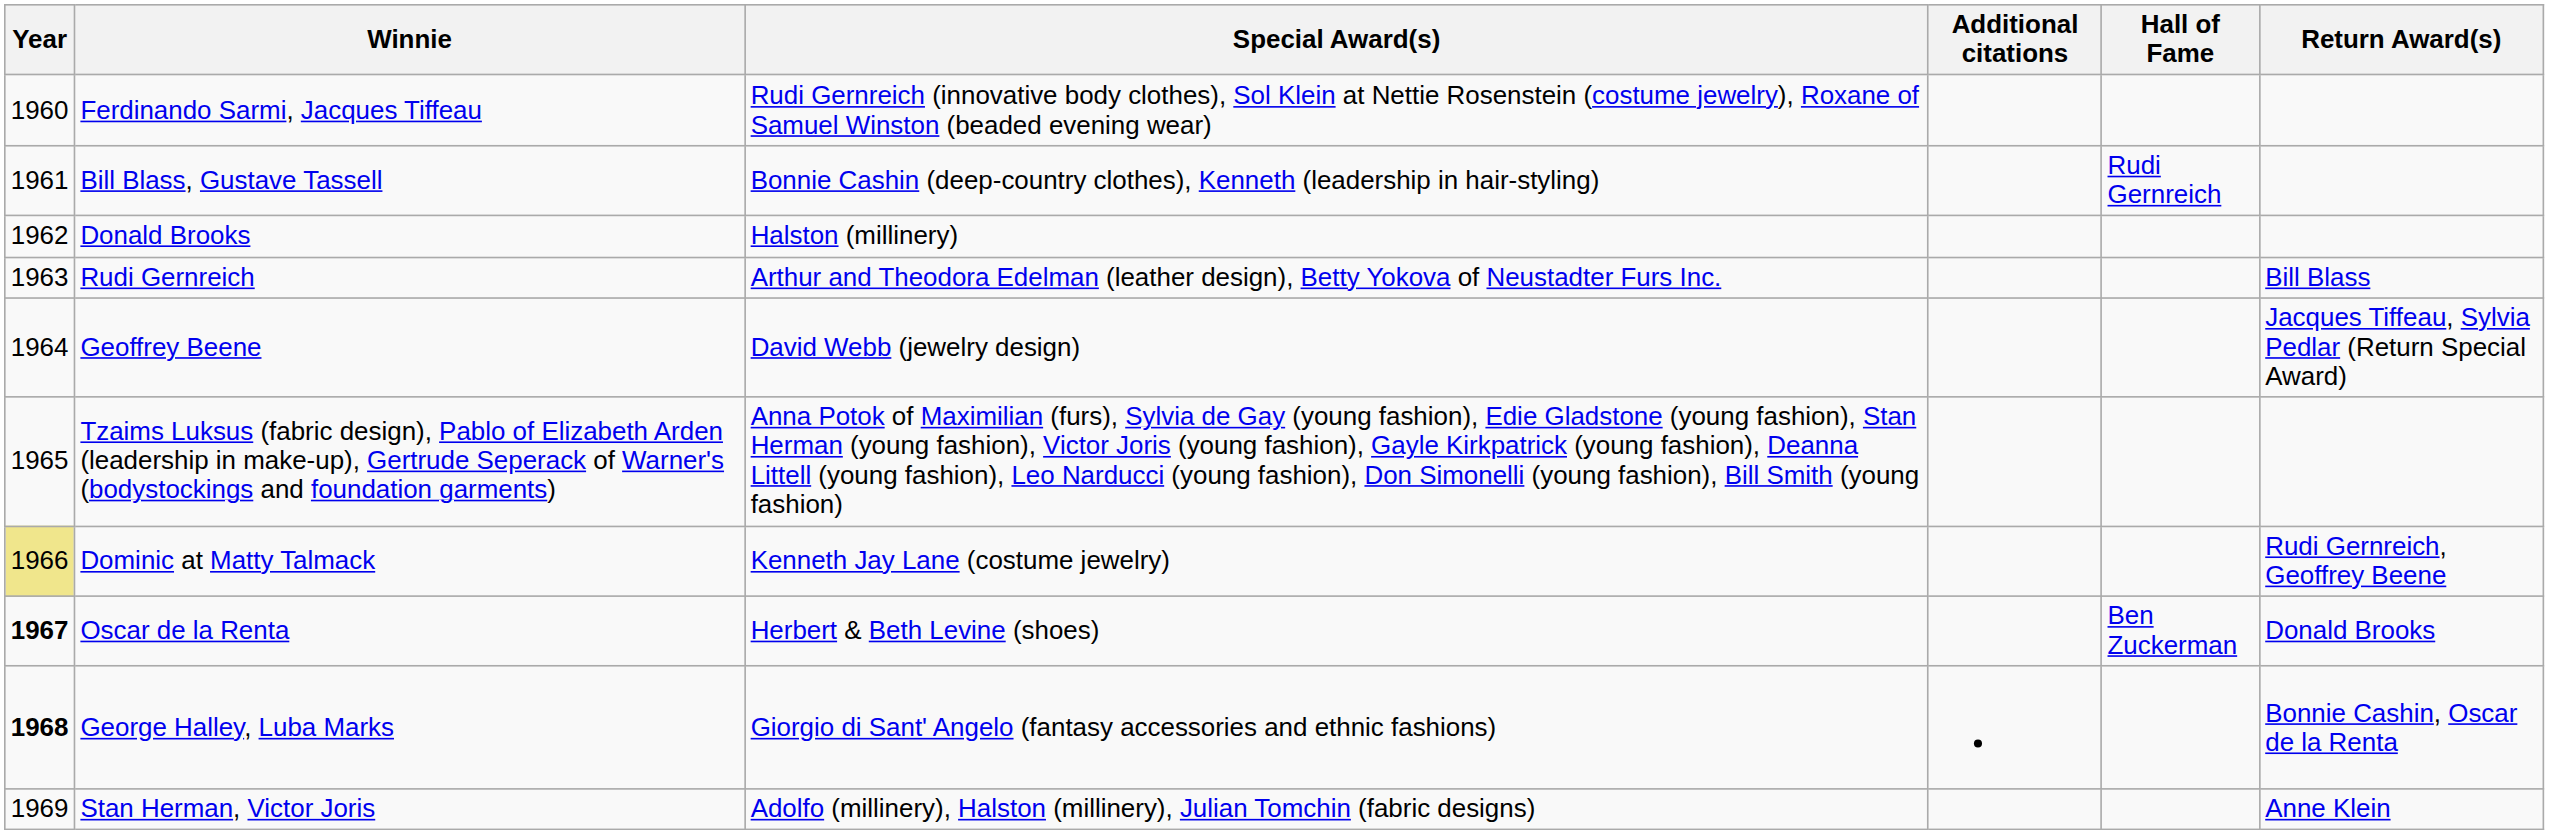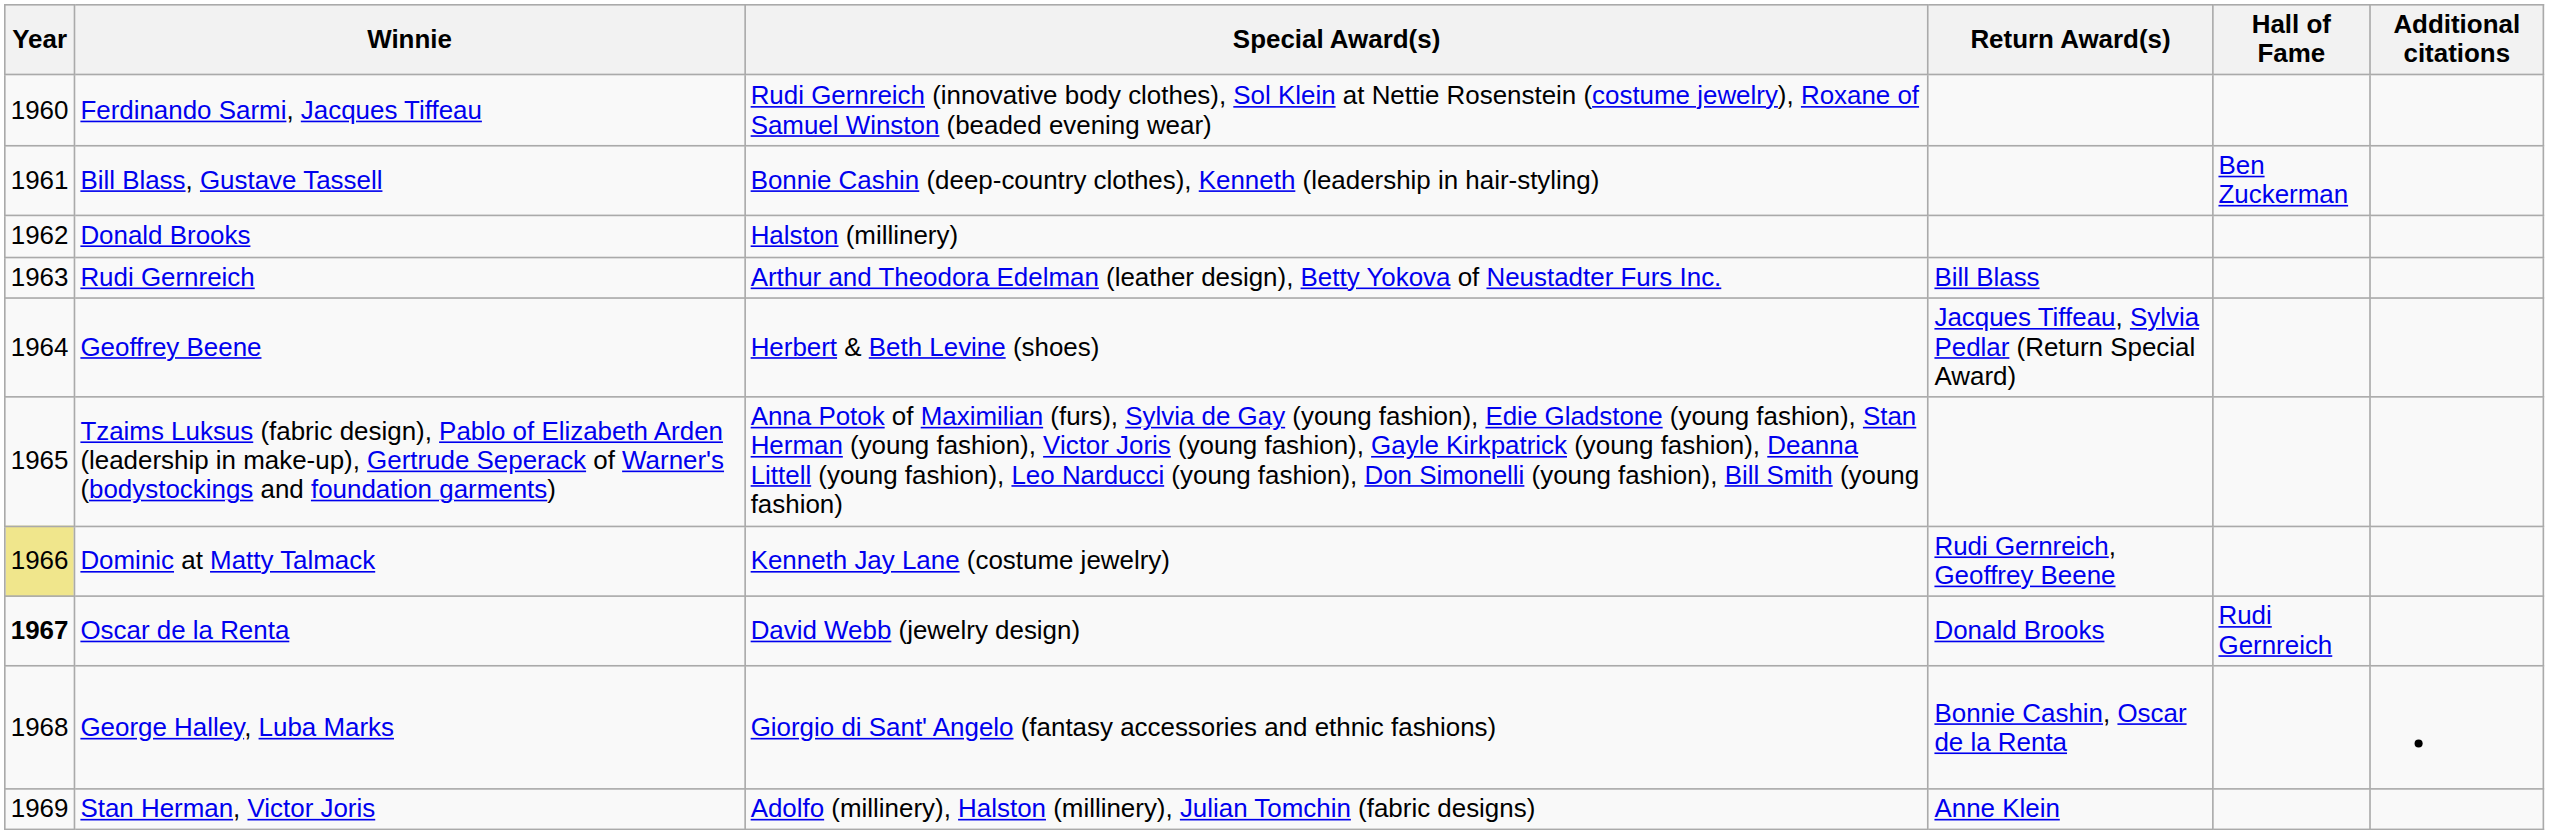columns swapped: Return Award(s) <-> Additional citations
Bill Blass, Gustave Tassell | Hall of Fame: Rudi Gernreich -> Ben Zuckerman
Geoffrey Beene | Special Award(s): David Webb (jewelry design) -> Herbert & Beth Levine (shoes)
Oscar de la Renta | Special Award(s): Herbert & Beth Levine (shoes) -> David Webb (jewelry design)
Oscar de la Renta | Hall of Fame: Ben Zuckerman -> Rudi Gernreich
George Halley, Luba Marks | Year: bold -> normal
